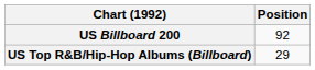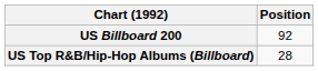US Top R&B/Hip-Hop Albums (Billboard) | Position: 29 -> 28
